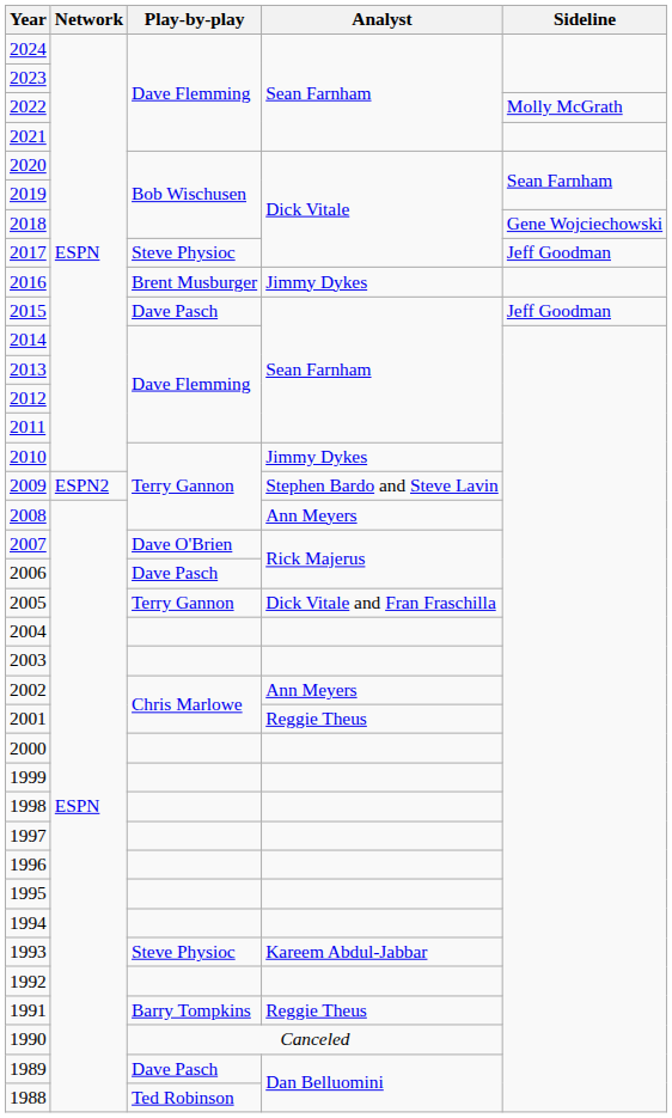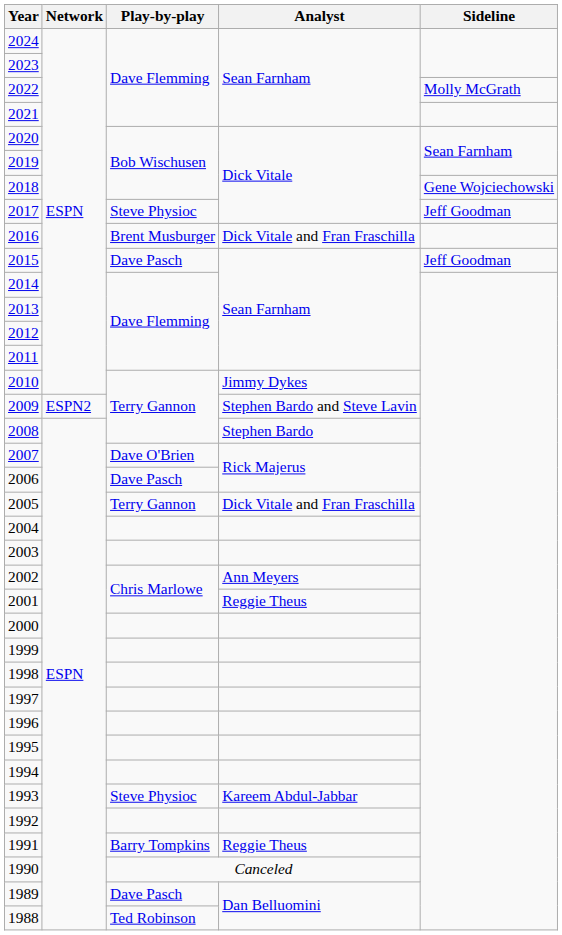2016 | Analyst: Jimmy Dykes -> Dick Vitale and Fran Fraschilla
2008 | Analyst: Ann Meyers -> Stephen Bardo
